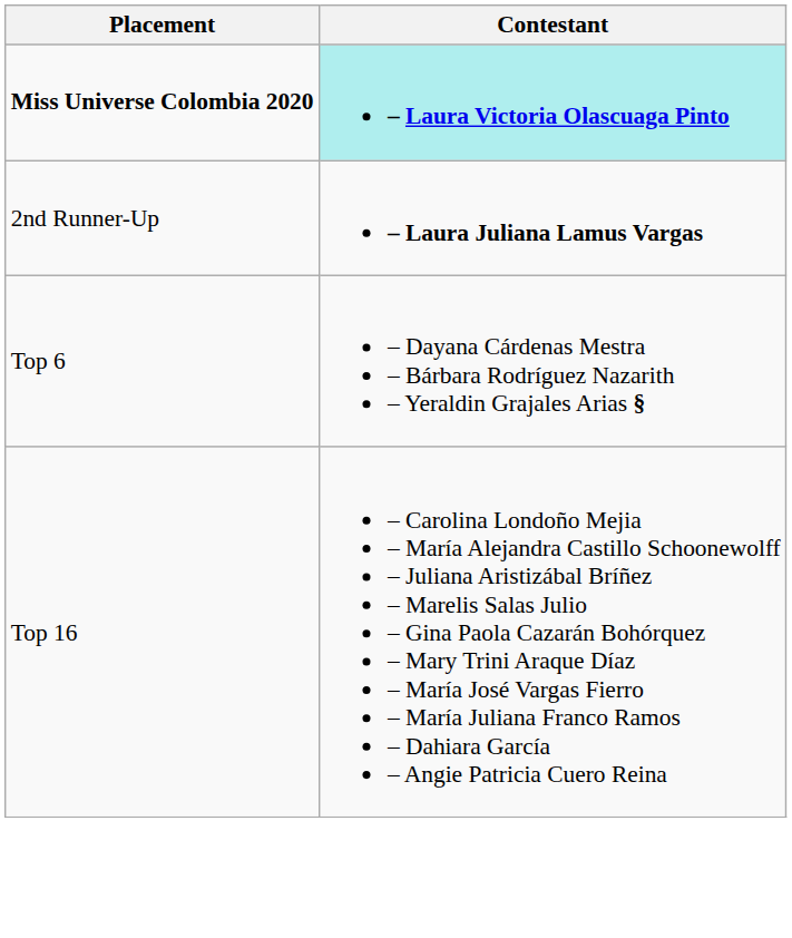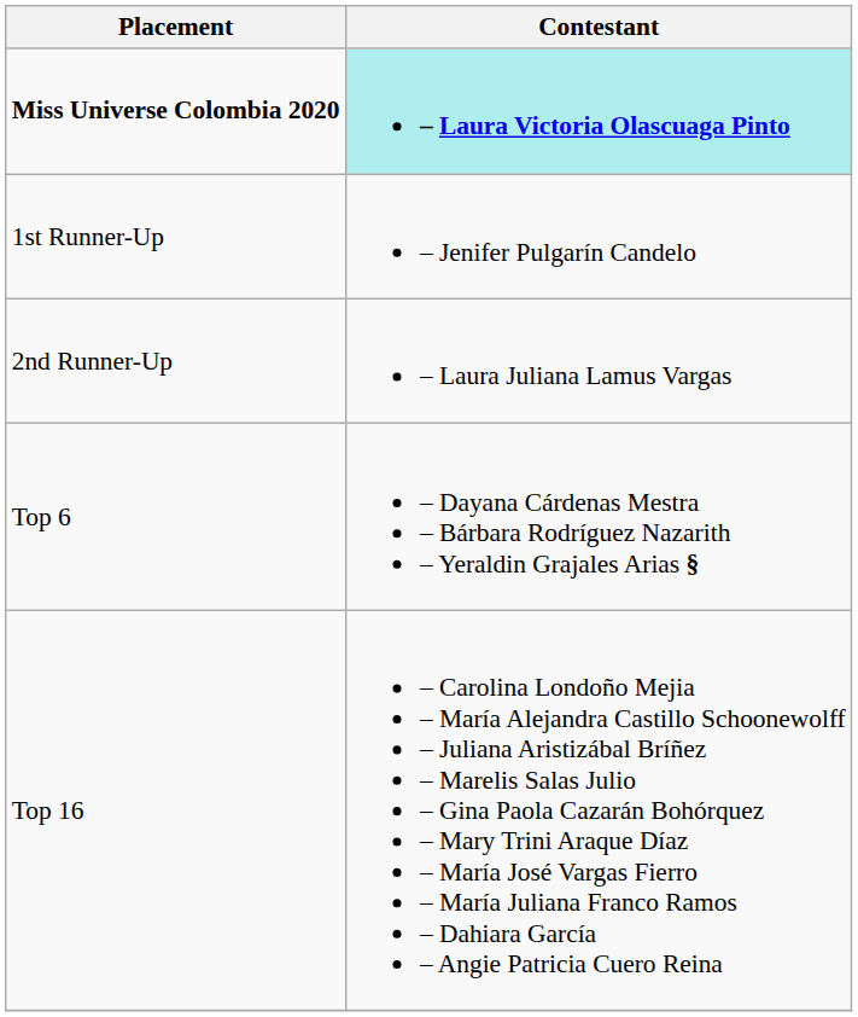+ row: 1st Runner-Up | – Jenifer Pulgarín Candelo
2nd Runner-Up | Contestant: bold -> normal
